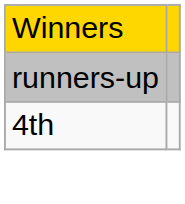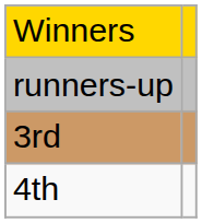+ row: 3rd
